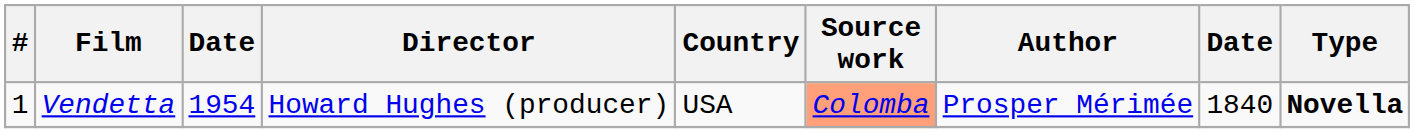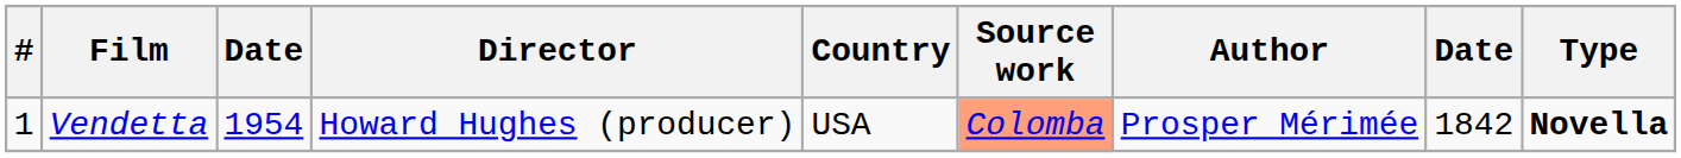Vendetta | column 8: 1840 -> 1842
